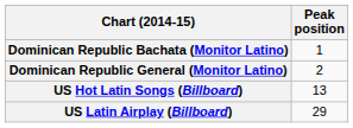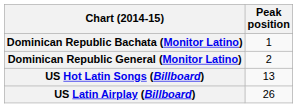US Latin Airplay (Billboard) | Peak position: 29 -> 26
